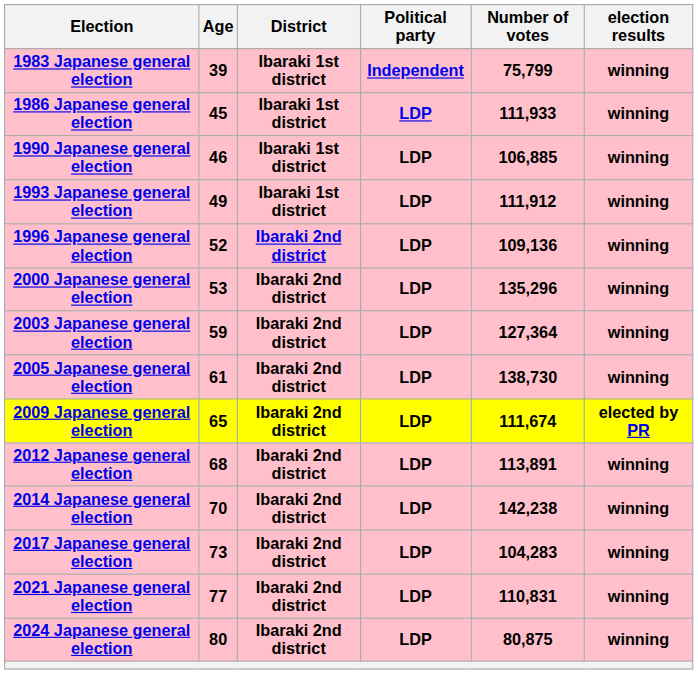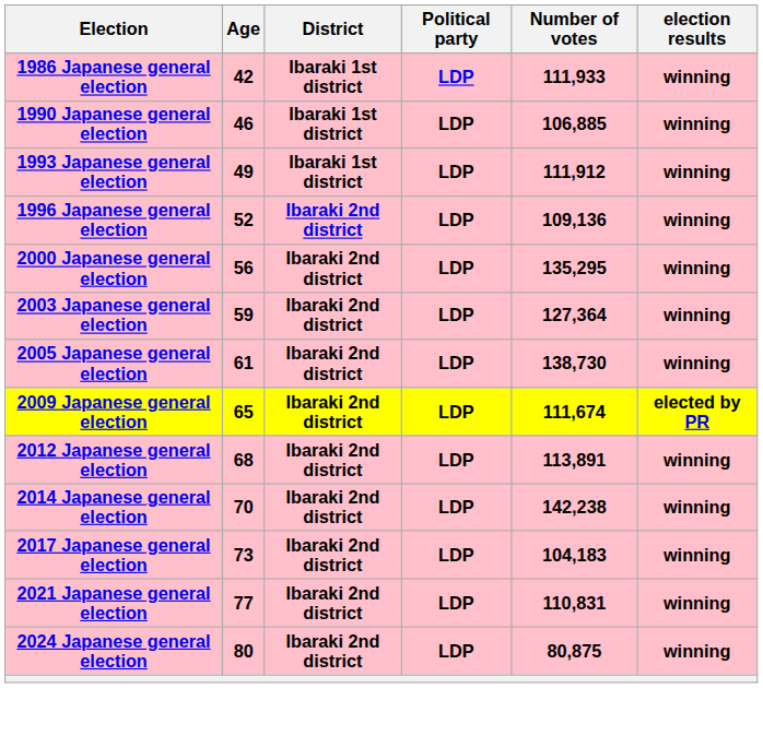- row: 1983 Japanese general election | 39 | Ibaraki 1st district | Independent | 75,799 | winning
1986 Japanese general election | Age: 45 -> 42
2000 Japanese general election | Age: 53 -> 56
2000 Japanese general election | Number of votes: 135,296 -> 135,295
2017 Japanese general election | Number of votes: 104,283 -> 104,183
